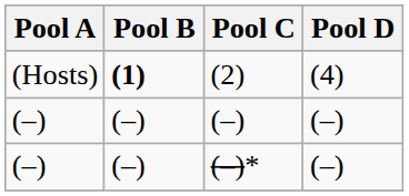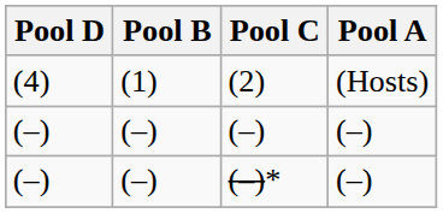columns swapped: Pool A <-> Pool D
(2) | Pool B: bold -> normal
